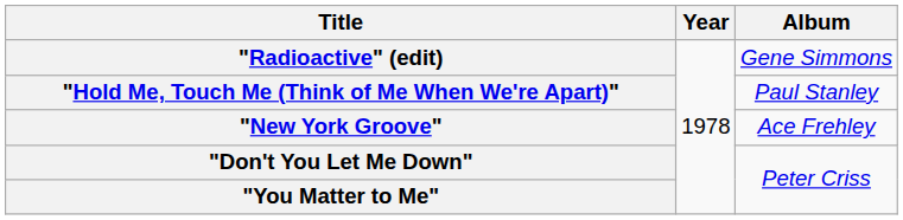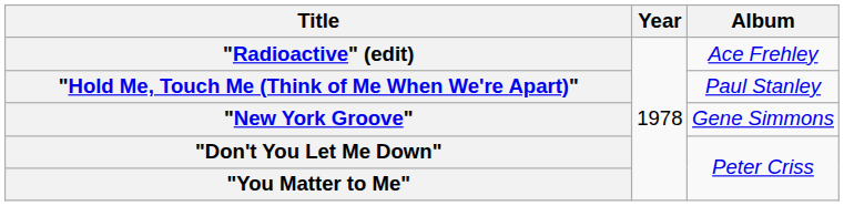"Radioactive" (edit) | Album: Gene Simmons -> Ace Frehley
"New York Groove" | Album: Ace Frehley -> Gene Simmons
